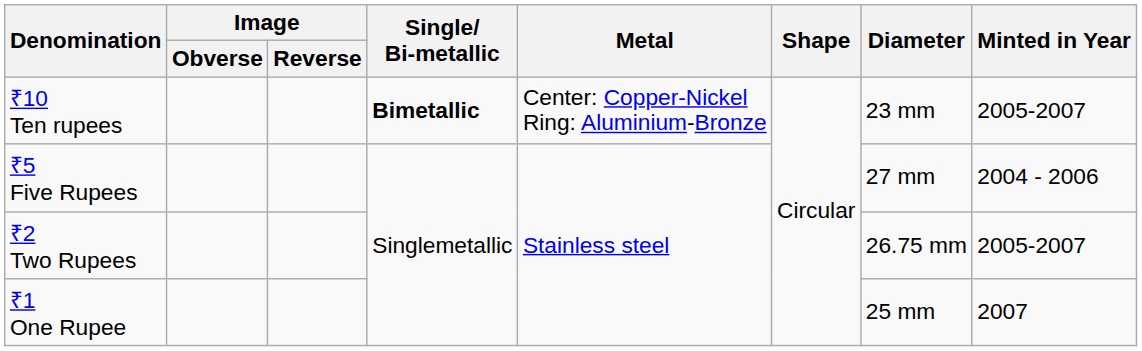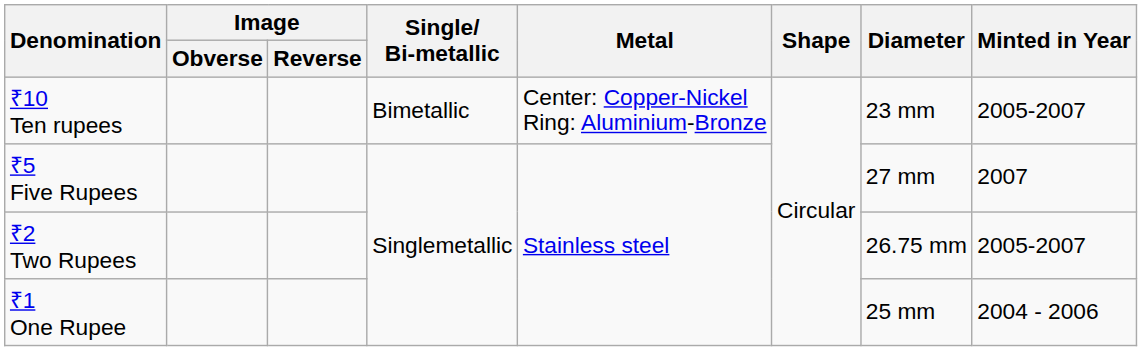₹10 Ten rupees | Single/ Bi-metallic: bold -> normal
₹5 Five Rupees | Minted in Year: 2004 - 2006 -> 2007
₹1 One Rupee | Minted in Year: 2007 -> 2004 - 2006
